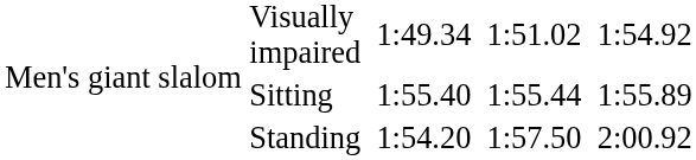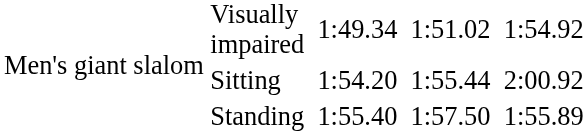Sitting | column 4: 1:55.40 -> 1:54.20
Sitting | column 8: 1:55.89 -> 2:00.92
Standing | column 4: 1:54.20 -> 1:55.40
Standing | column 8: 2:00.92 -> 1:55.89
